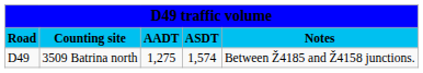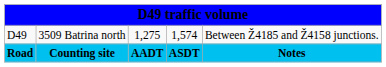rows swapped: Road <-> D49
